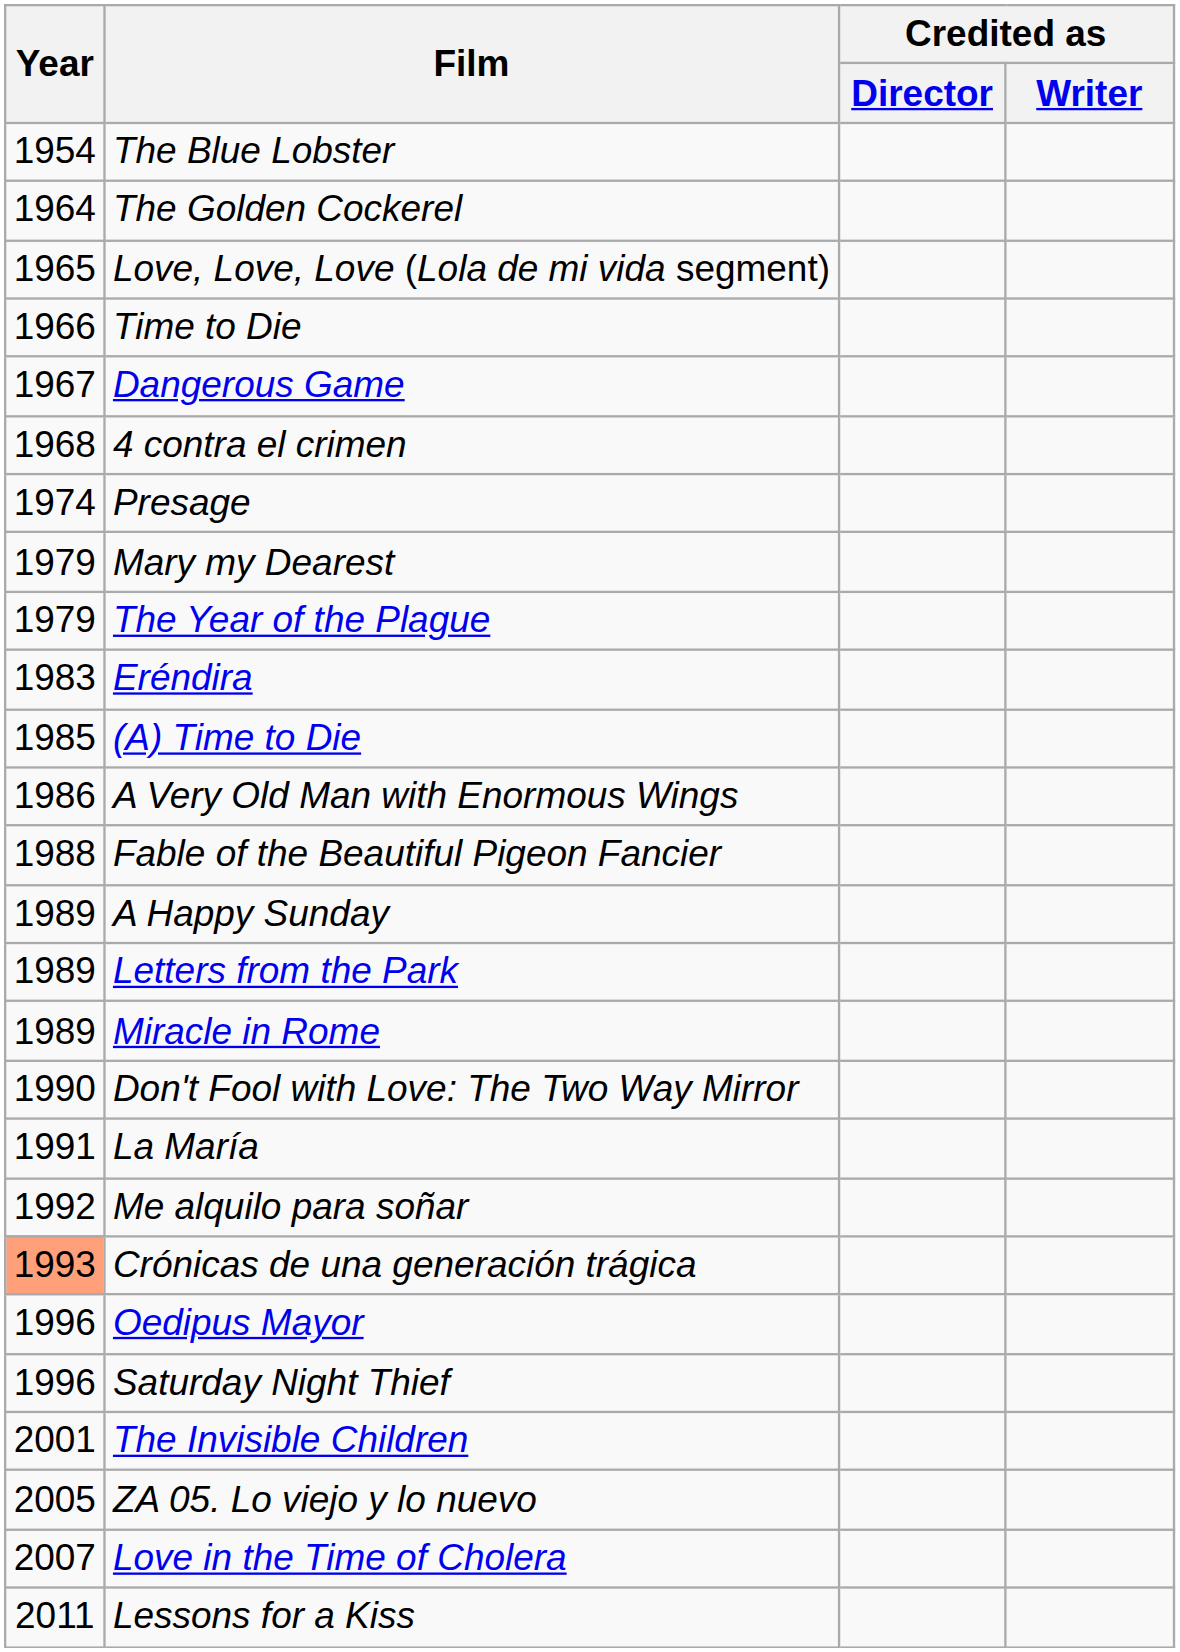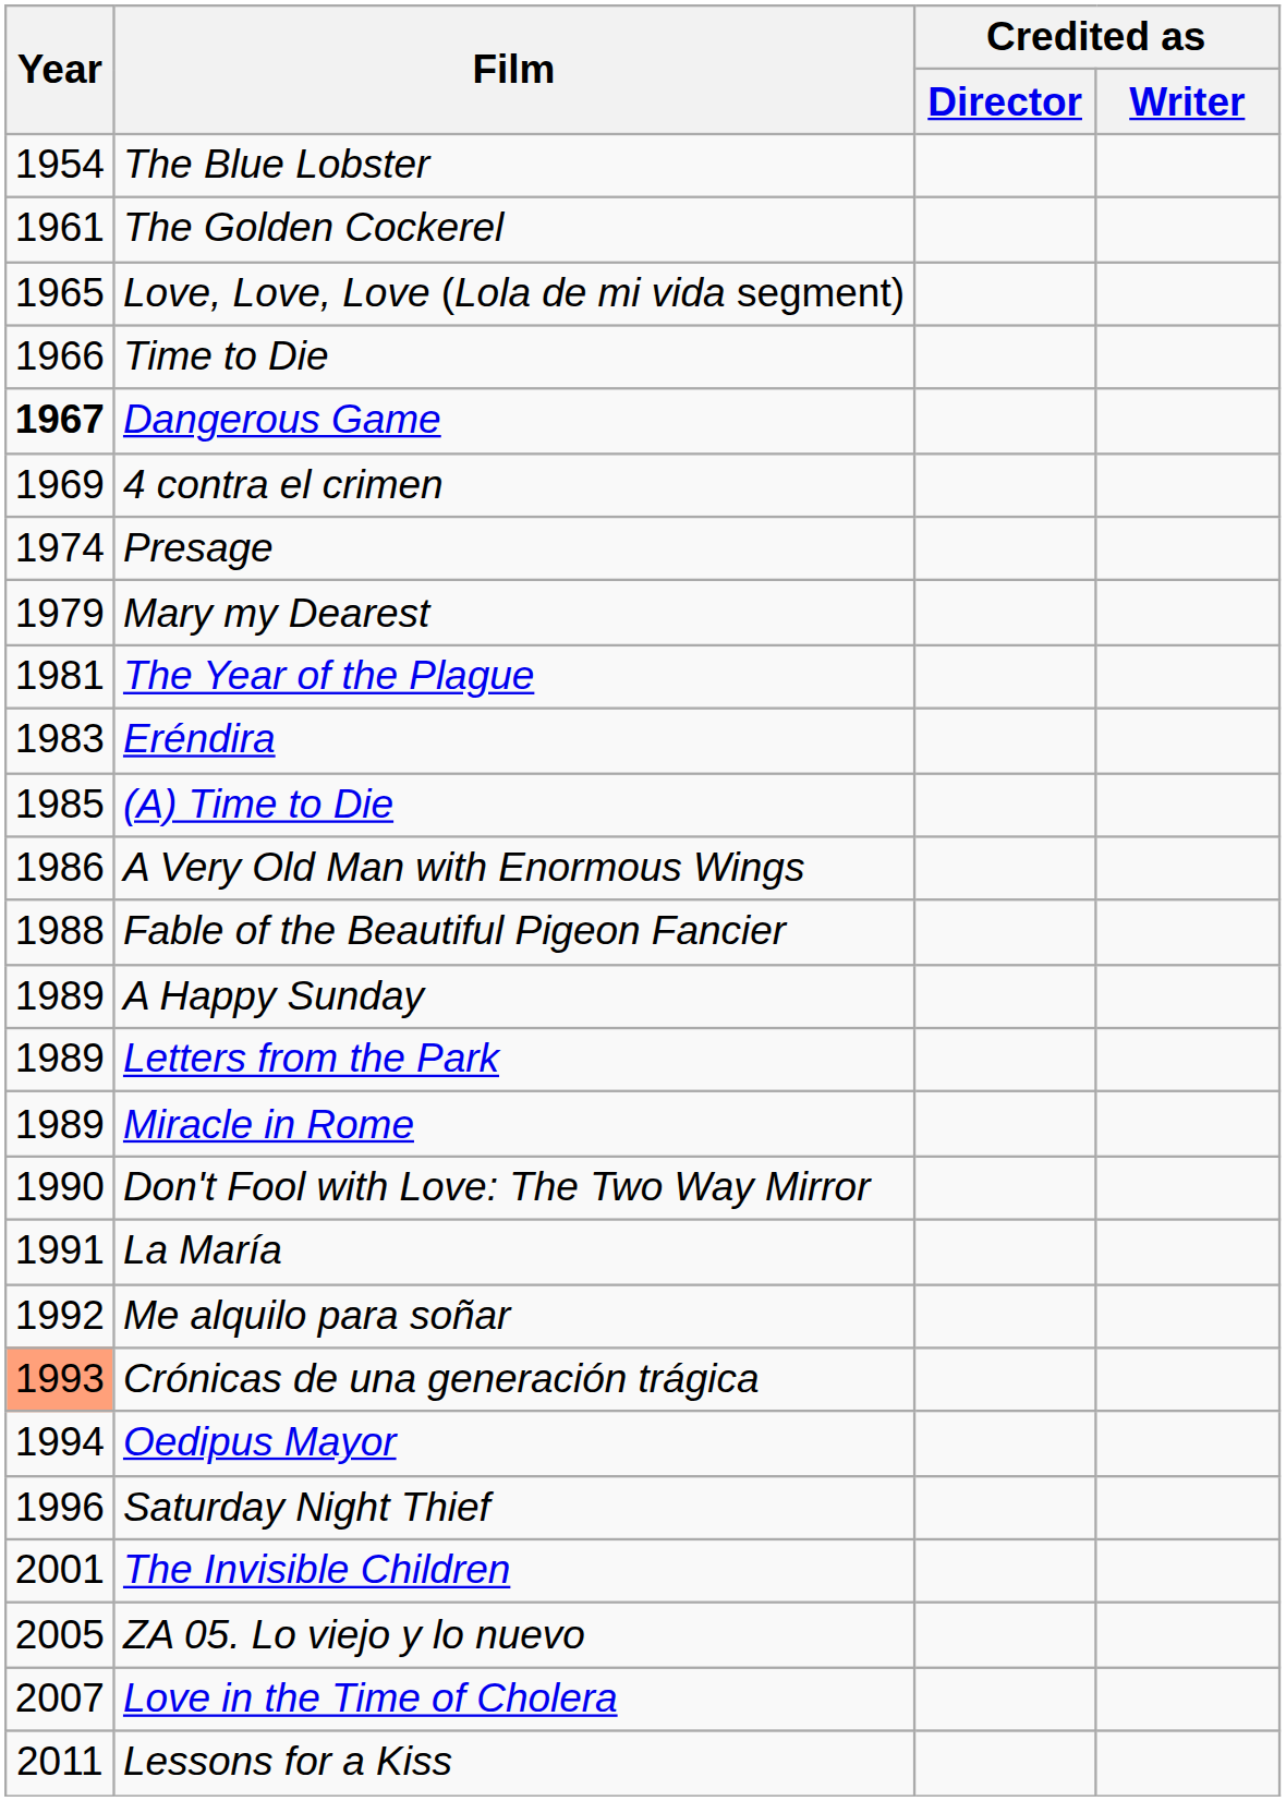The Golden Cockerel | Year: 1964 -> 1961
Dangerous Game | Year: normal -> bold
4 contra el crimen | Year: 1968 -> 1969
The Year of the Plague | Year: 1979 -> 1981
Oedipus Mayor | Year: 1996 -> 1994
